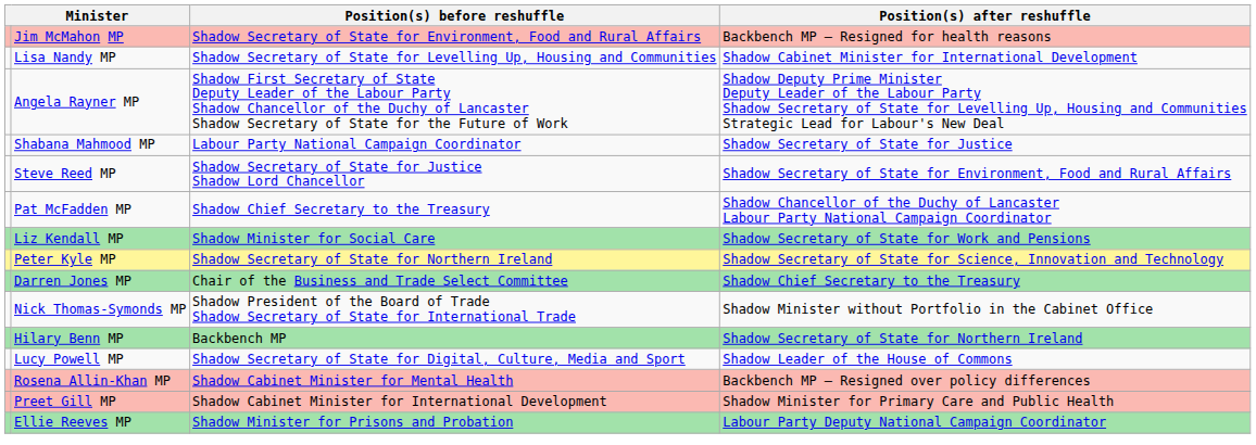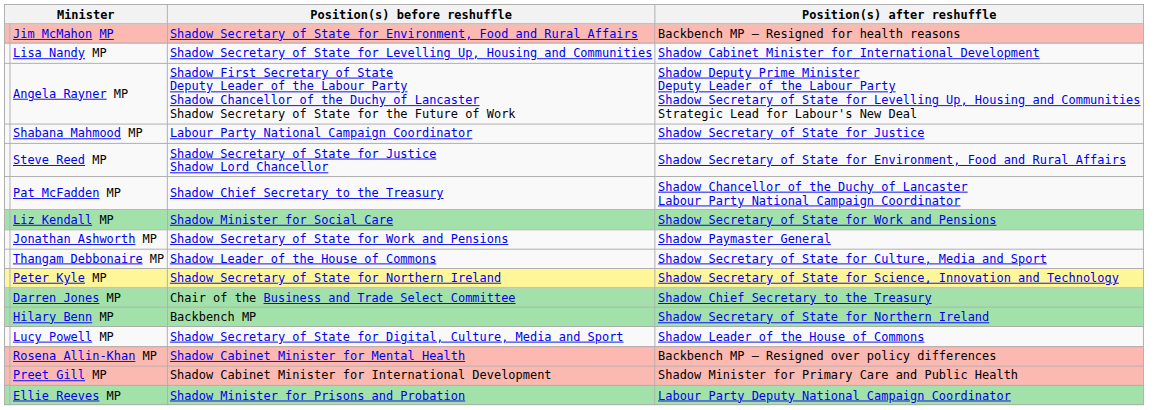+ row: Jonathan Ashworth MP | Shadow Secretary of State for Work and Pensions | Shadow Paymaster General
+ row: Thangam Debbonaire MP | Shadow Leader of the House of Commons | Shadow Secretary of State for Culture, Media and Sport
- row: Nick Thomas-Symonds MP | Shadow President of the Board of Trade Shadow Secretary of State for International Trade | Shadow Minister without Portfolio in the Cabinet Office
